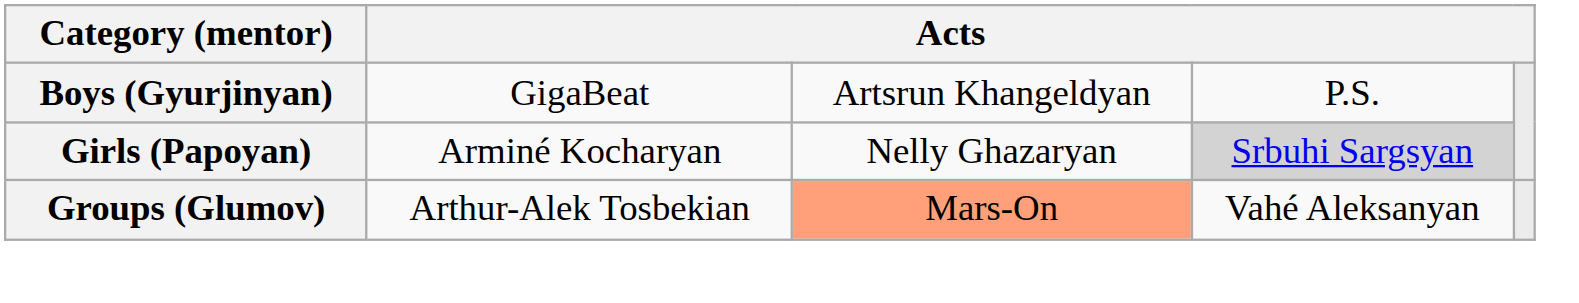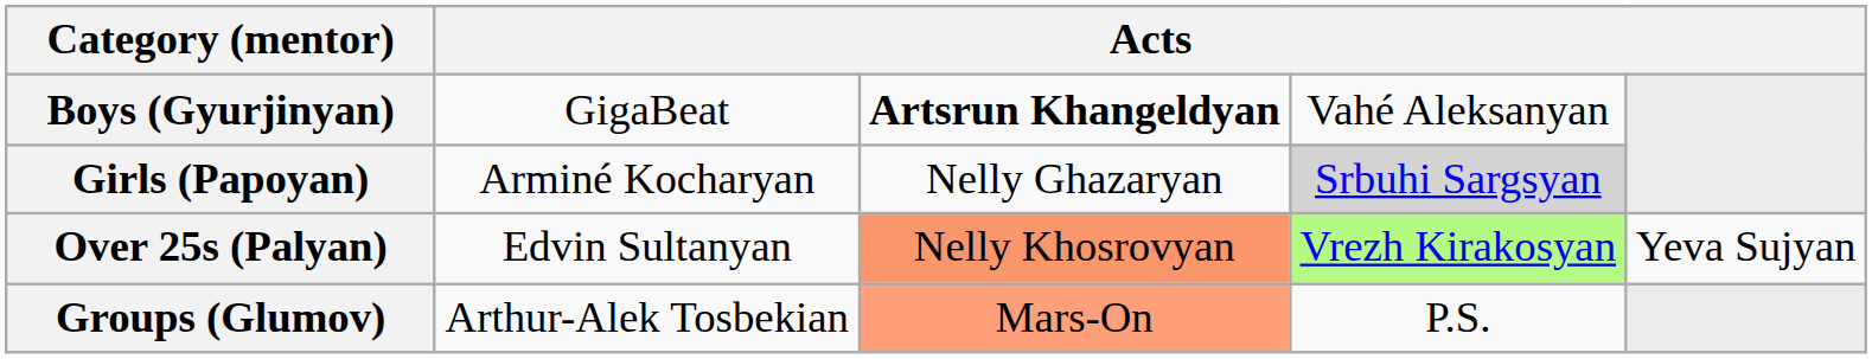Boys (Gyurjinyan) | column 3: normal -> bold
Boys (Gyurjinyan) | column 4: P.S. -> Vahé Aleksanyan
+ row: Over 25s (Palyan) | Edvin Sultanyan | Nelly Khosrovyan | Vrezh Kirakosyan | Yeva Sujyan
Groups (Glumov) | column 4: Vahé Aleksanyan -> P.S.
